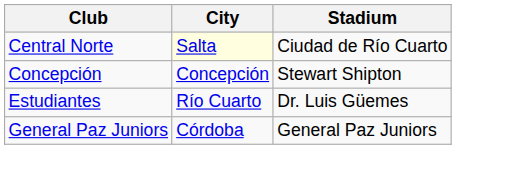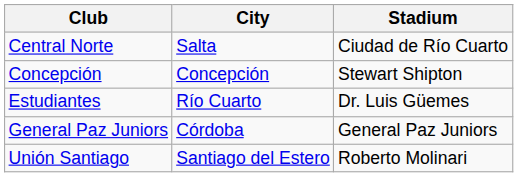Central Norte | City: lightyellow background -> no background
+ row: Unión Santiago | Santiago del Estero | Roberto Molinari
